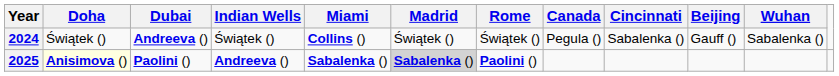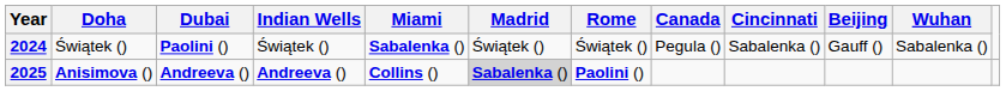2024 | Dubai: Andreeva () -> Paolini ()
2024 | Miami: Collins () -> Sabalenka ()
2025 | Doha: lightyellow background -> no background
2025 | Dubai: Paolini () -> Andreeva ()
2025 | Miami: Sabalenka () -> Collins ()
